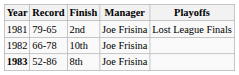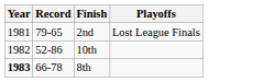- column: Manager | Joe Frisina | Joe Frisina | Joe Frisina
10th | Record: 66-78 -> 52-86
8th | Record: 52-86 -> 66-78
